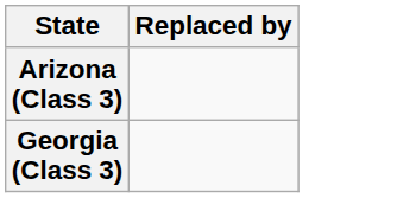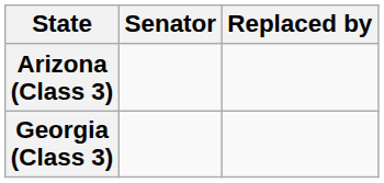+ column: Senator
